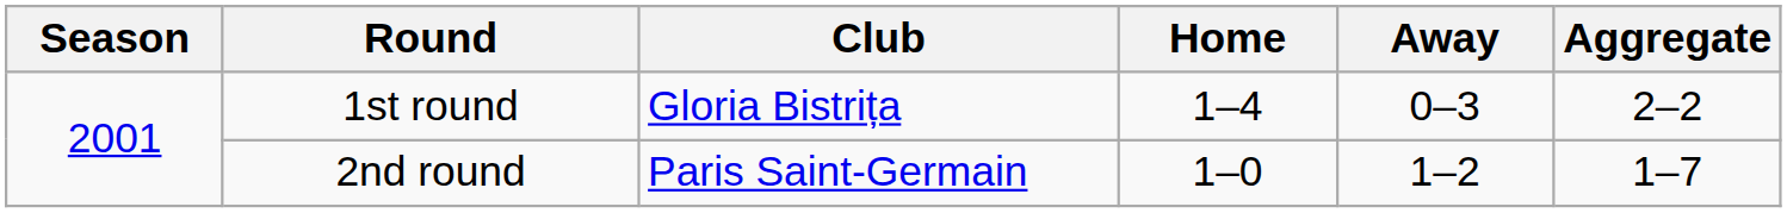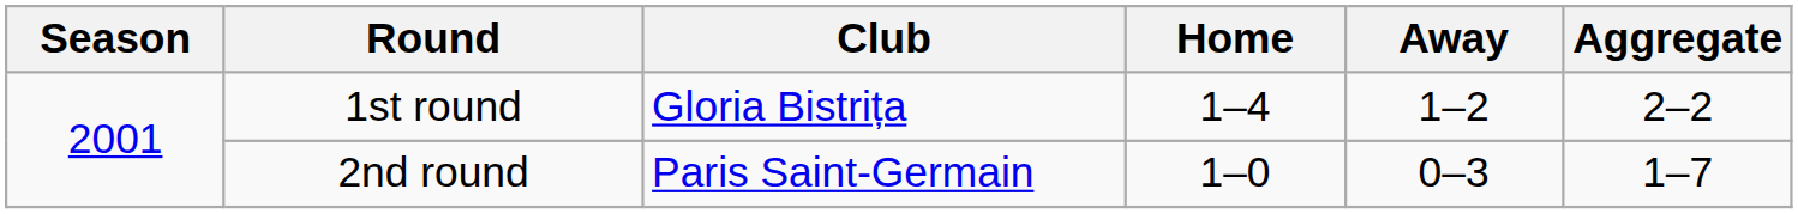1st round | Away: 0–3 -> 1–2
2nd round | Away: 1–2 -> 0–3
